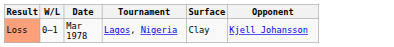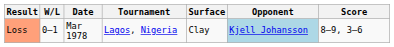+ column: Score | 8–9, 3–6
Loss | Opponent: no background -> lightblue background
